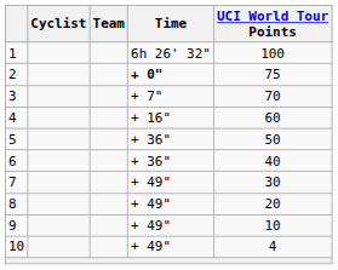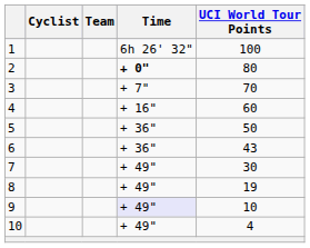2 | UCI World Tour Points: 75 -> 80
6 | UCI World Tour Points: 40 -> 43
8 | UCI World Tour Points: 20 -> 19
9 | Time: no background -> lavender background
